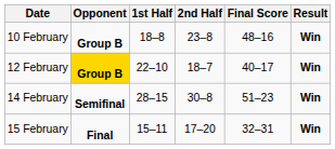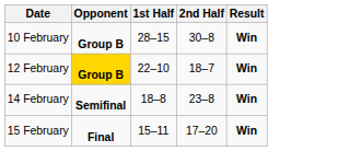- column: Final Score | 48–16 | 40–17 | 51–23 | 32–31
10 February | 1st Half: 18–8 -> 28–15
10 February | 2nd Half: 23–8 -> 30–8
14 February | 1st Half: 28–15 -> 18–8
14 February | 2nd Half: 30–8 -> 23–8
